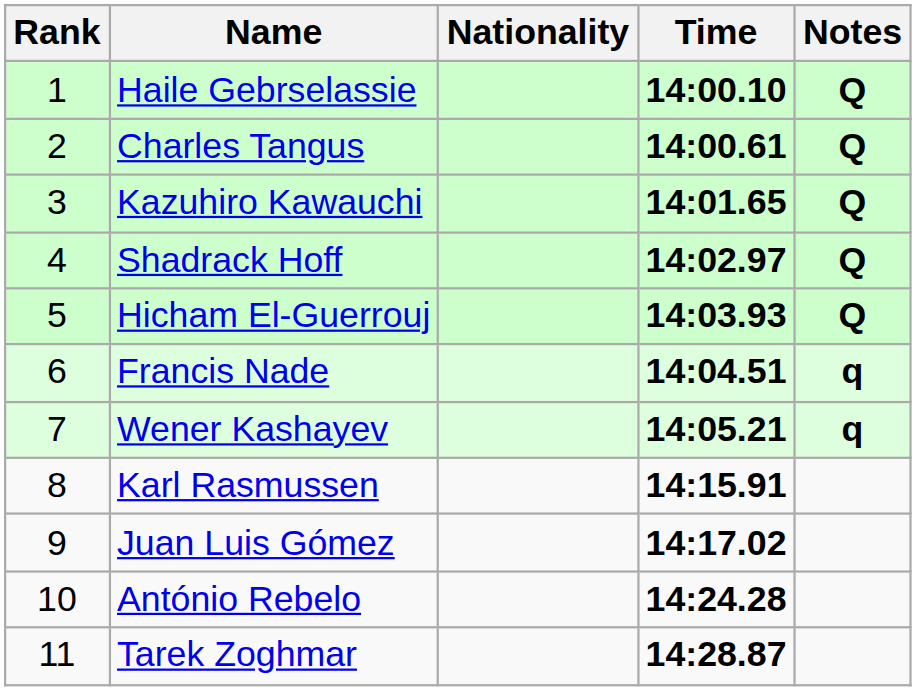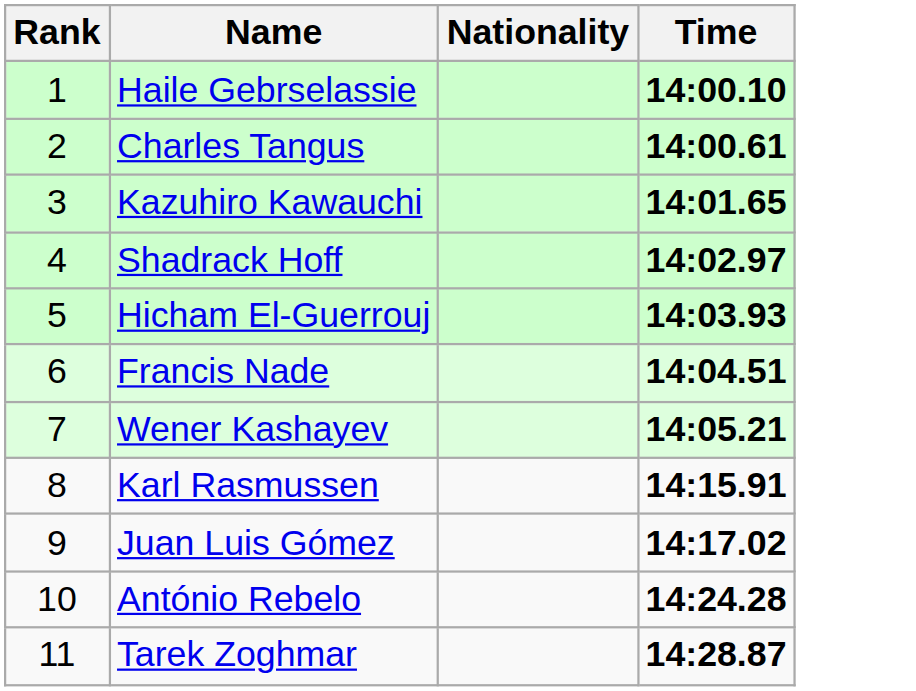- column: Notes | Q | Q | Q | Q | Q | q | q
